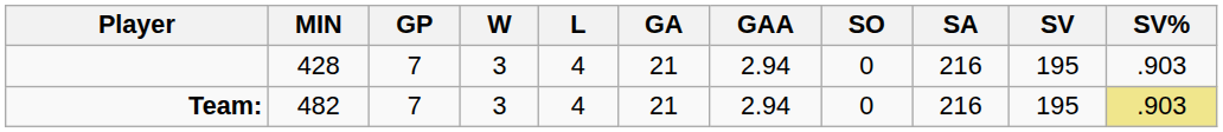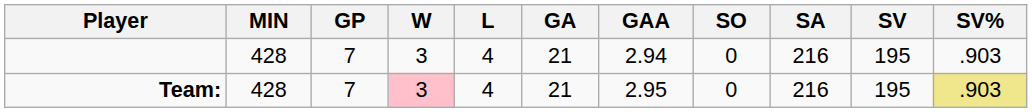Team: | MIN: 482 -> 428
Team: | W: no background -> pink background
Team: | GAA: 2.94 -> 2.95
